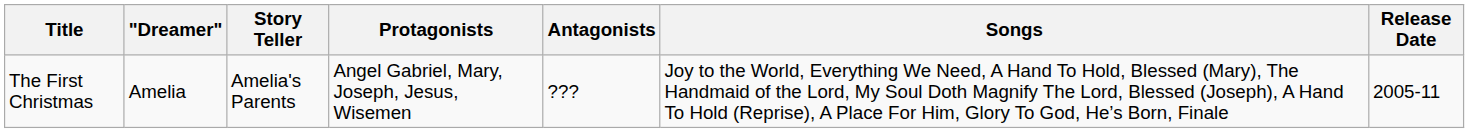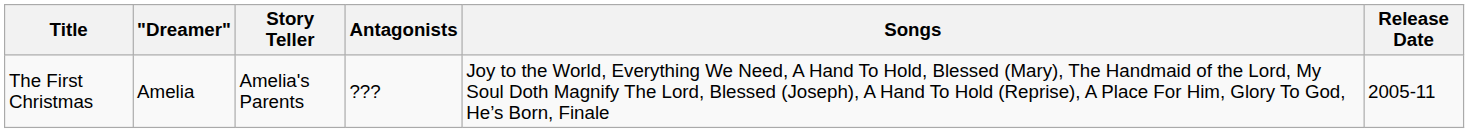- column: Protagonists | Angel Gabriel, Mary, Joseph, Jesus, Wisemen
